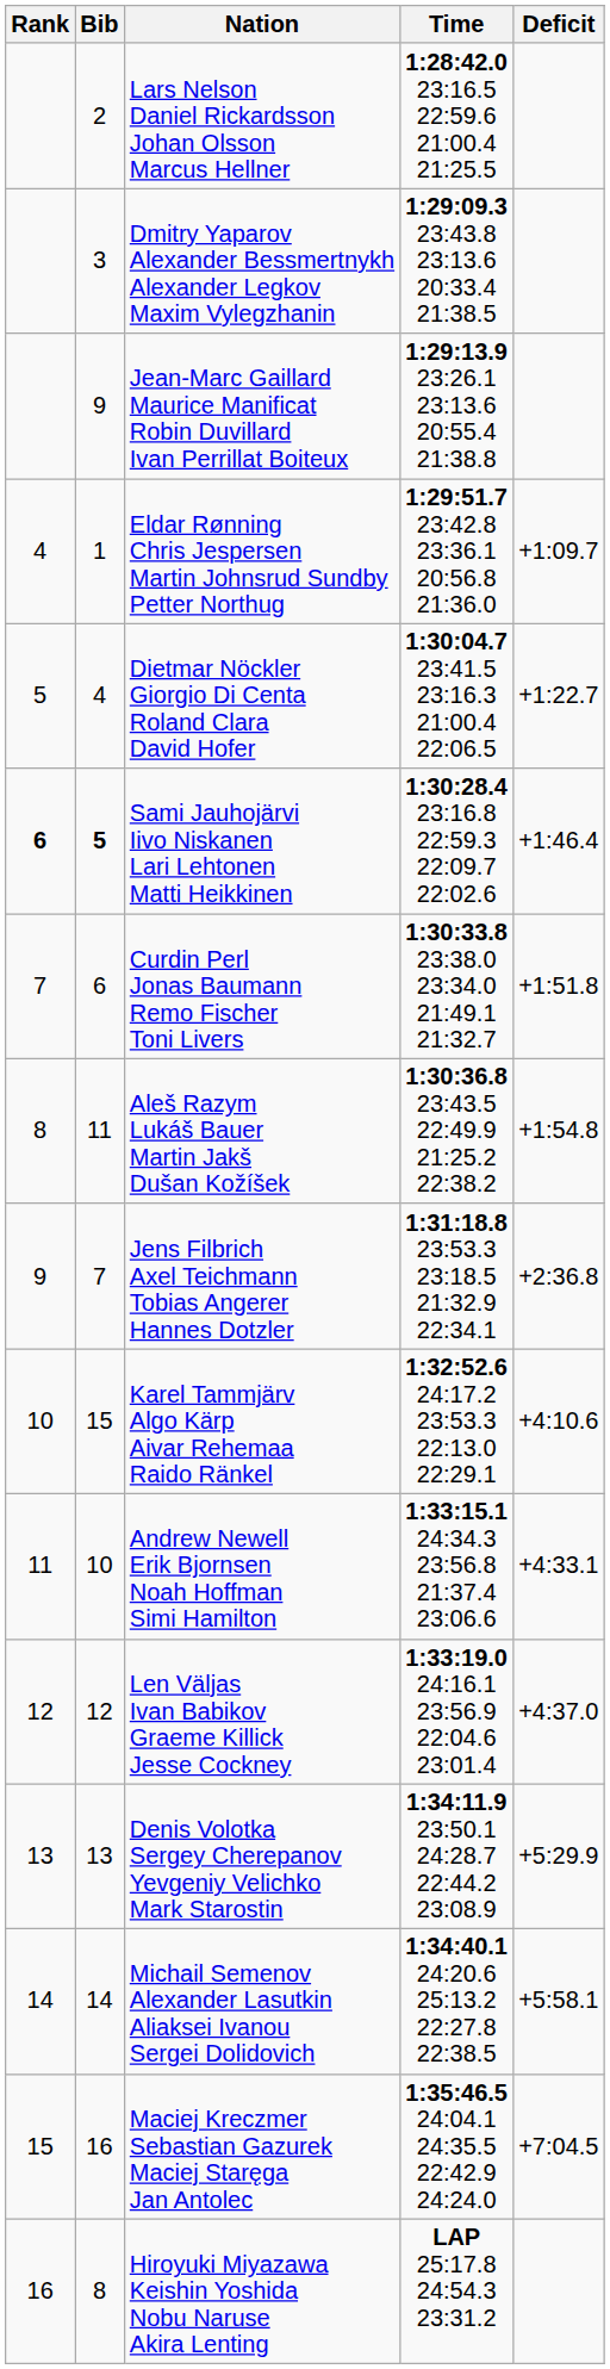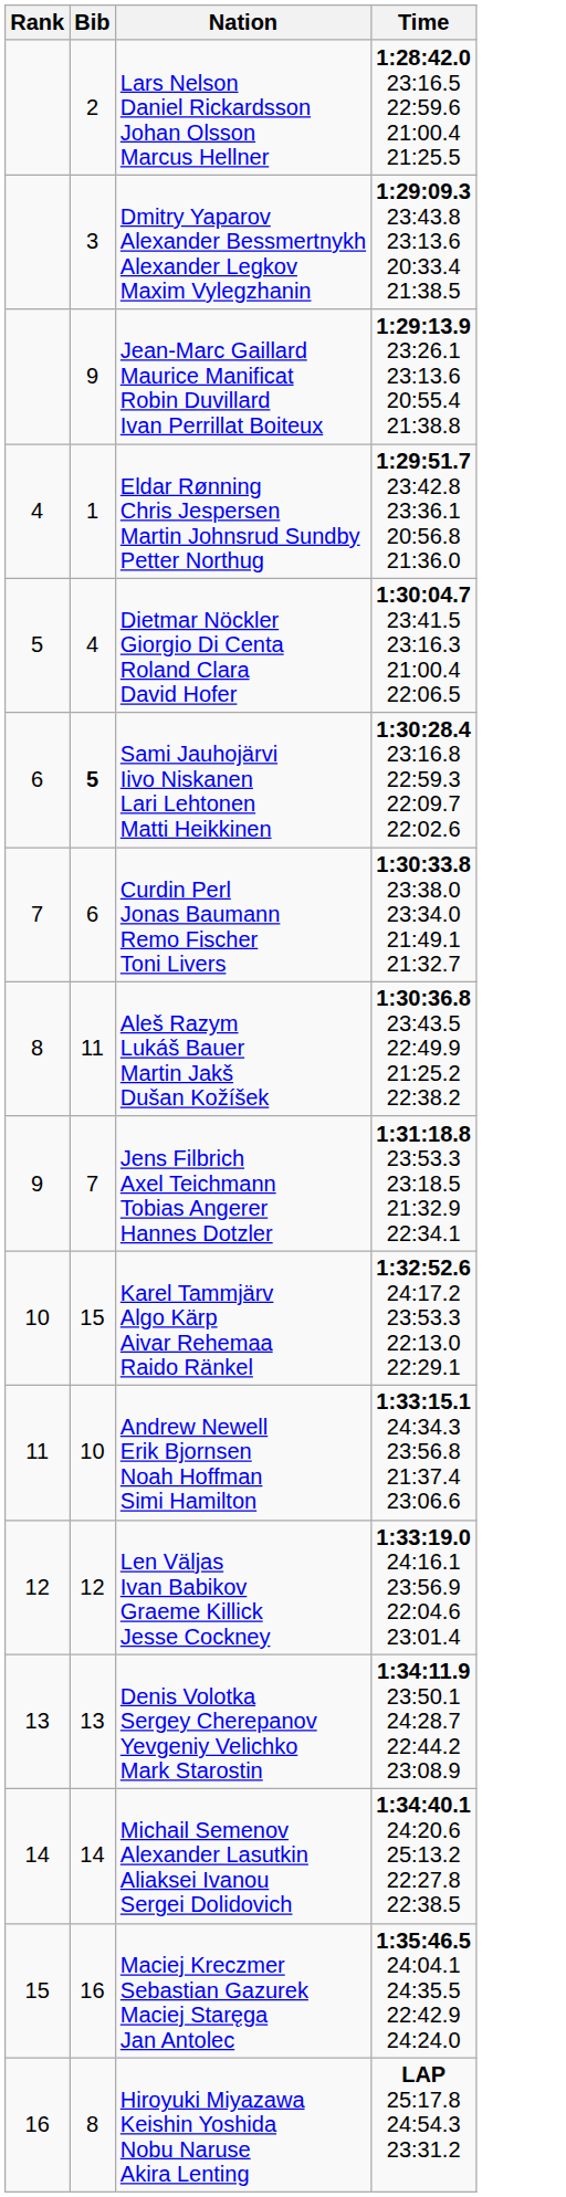- column: Deficit | +1:09.7 | +1:22.7 | +1:46.4 | +1:51.8 | +1:54.8 | +2:36.8 | +4:10.6 | +4:33.1 | +4:37.0 | +5:29.9 | +5:58.1 | +7:04.5
Sami Jauhojärvi Iivo Niskanen Lari Lehtonen Matti Heikkinen | Rank: bold -> normal
